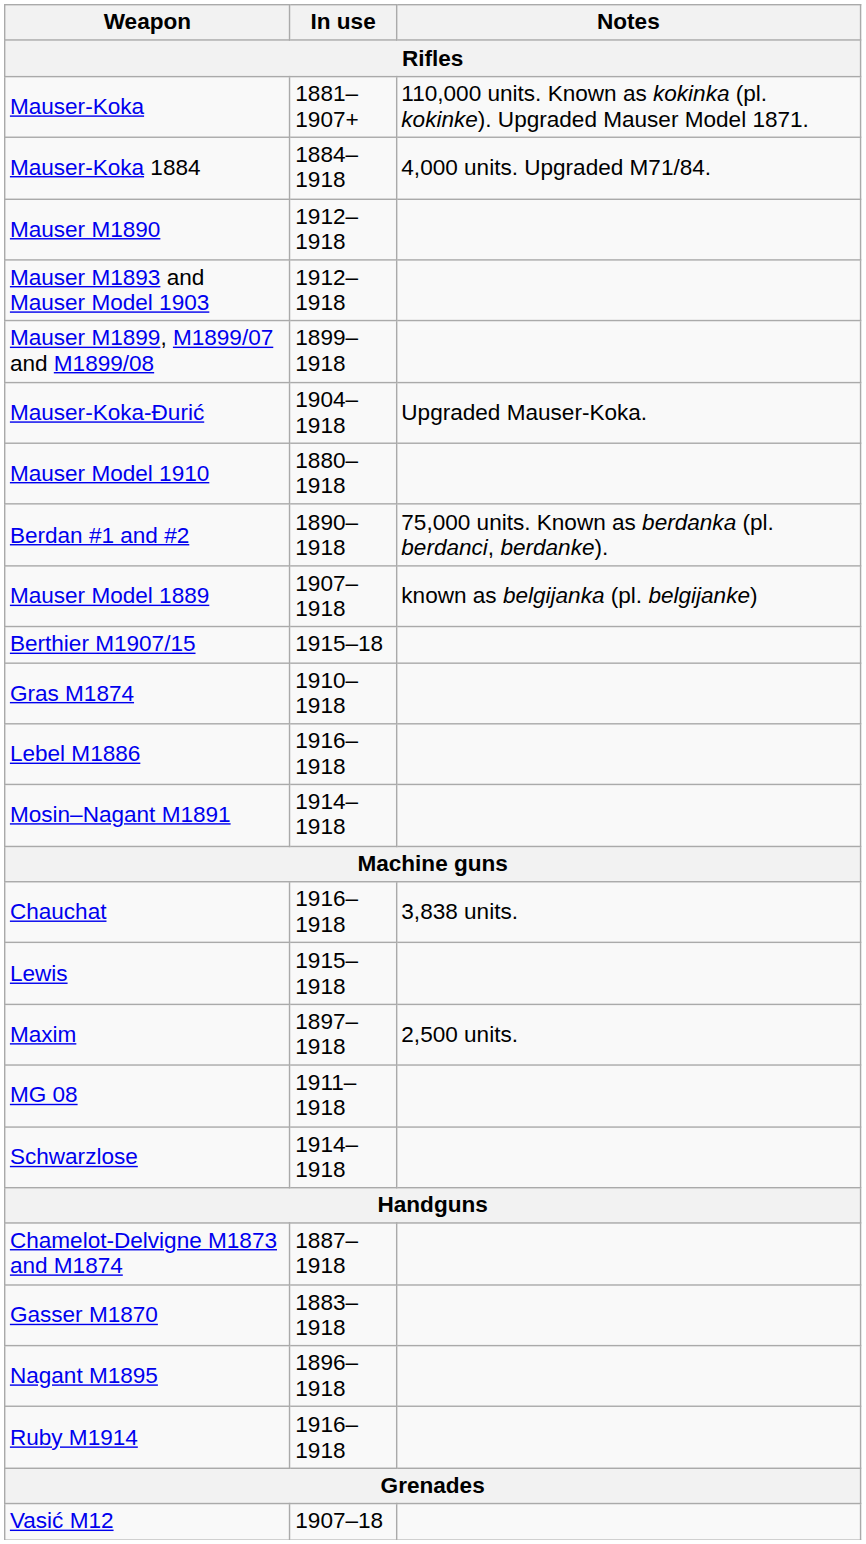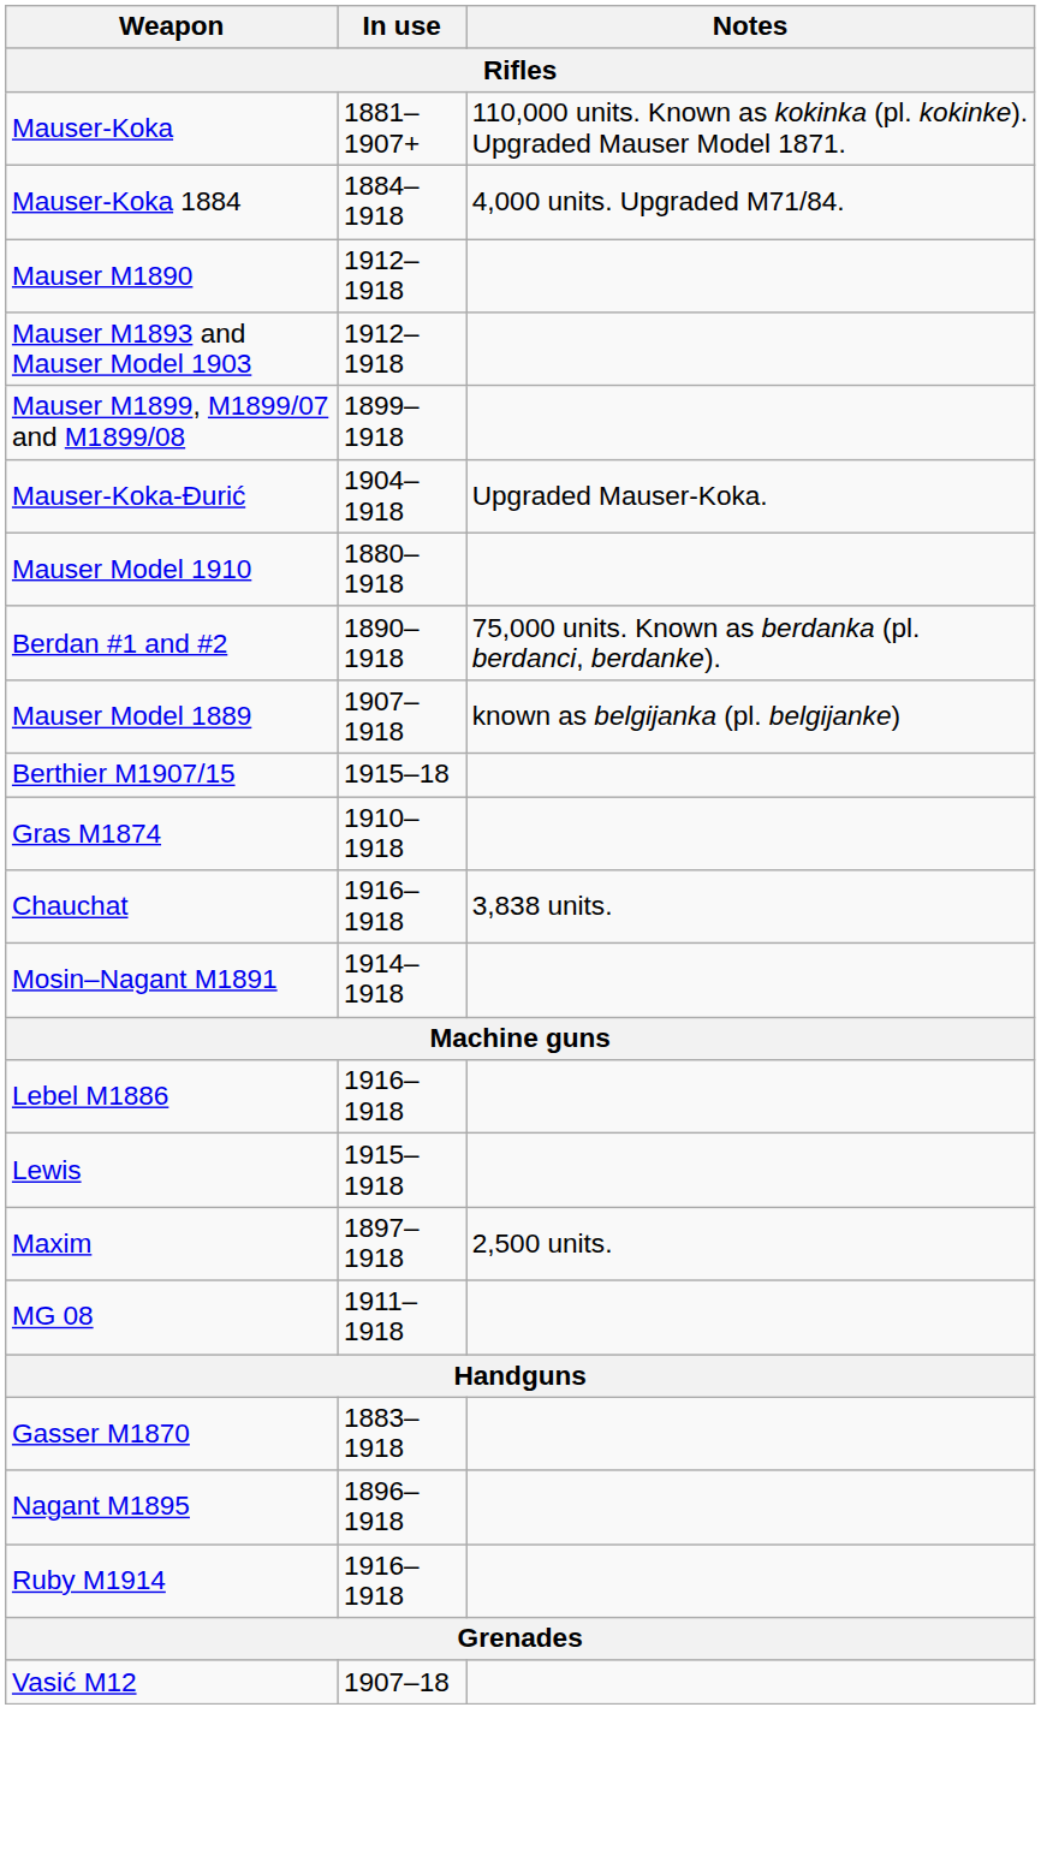rows swapped: Lebel M1886 <-> Chauchat
- row: Schwarzlose | 1914–1918
- row: Chamelot-Delvigne M1873 and M1874 | 1887–1918
